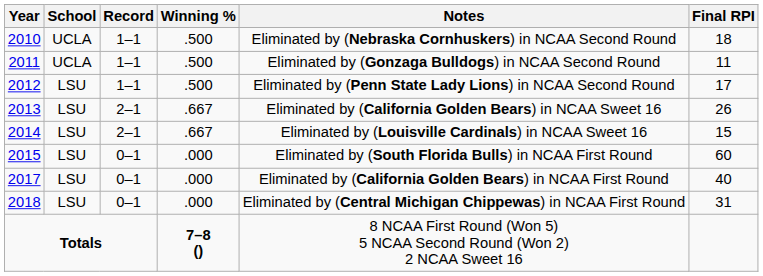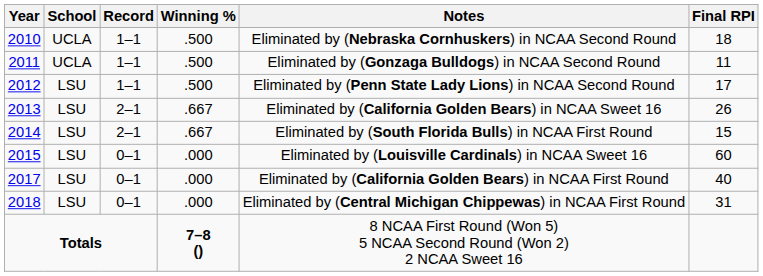2014 | Notes: Eliminated by (Louisville Cardinals) in NCAA Sweet 16 -> Eliminated by (South Florida Bulls) in NCAA First Round
2015 | Notes: Eliminated by (South Florida Bulls) in NCAA First Round -> Eliminated by (Louisville Cardinals) in NCAA Sweet 16
